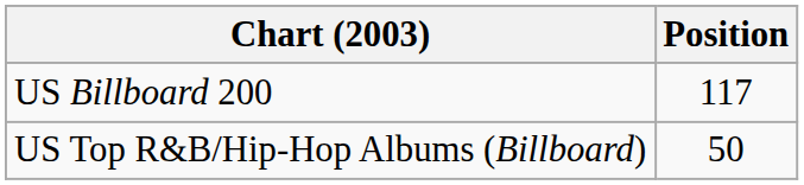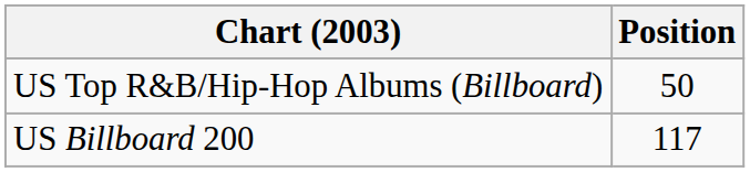rows swapped: US Billboard 200 <-> US Top R&B/Hip-Hop Albums (Billboard)
